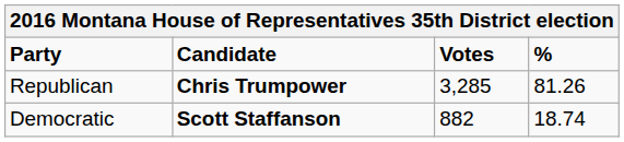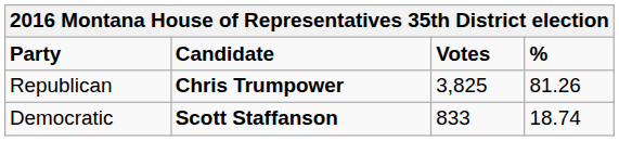Republican | Votes: 3,285 -> 3,825
Democratic | Votes: 882 -> 833
